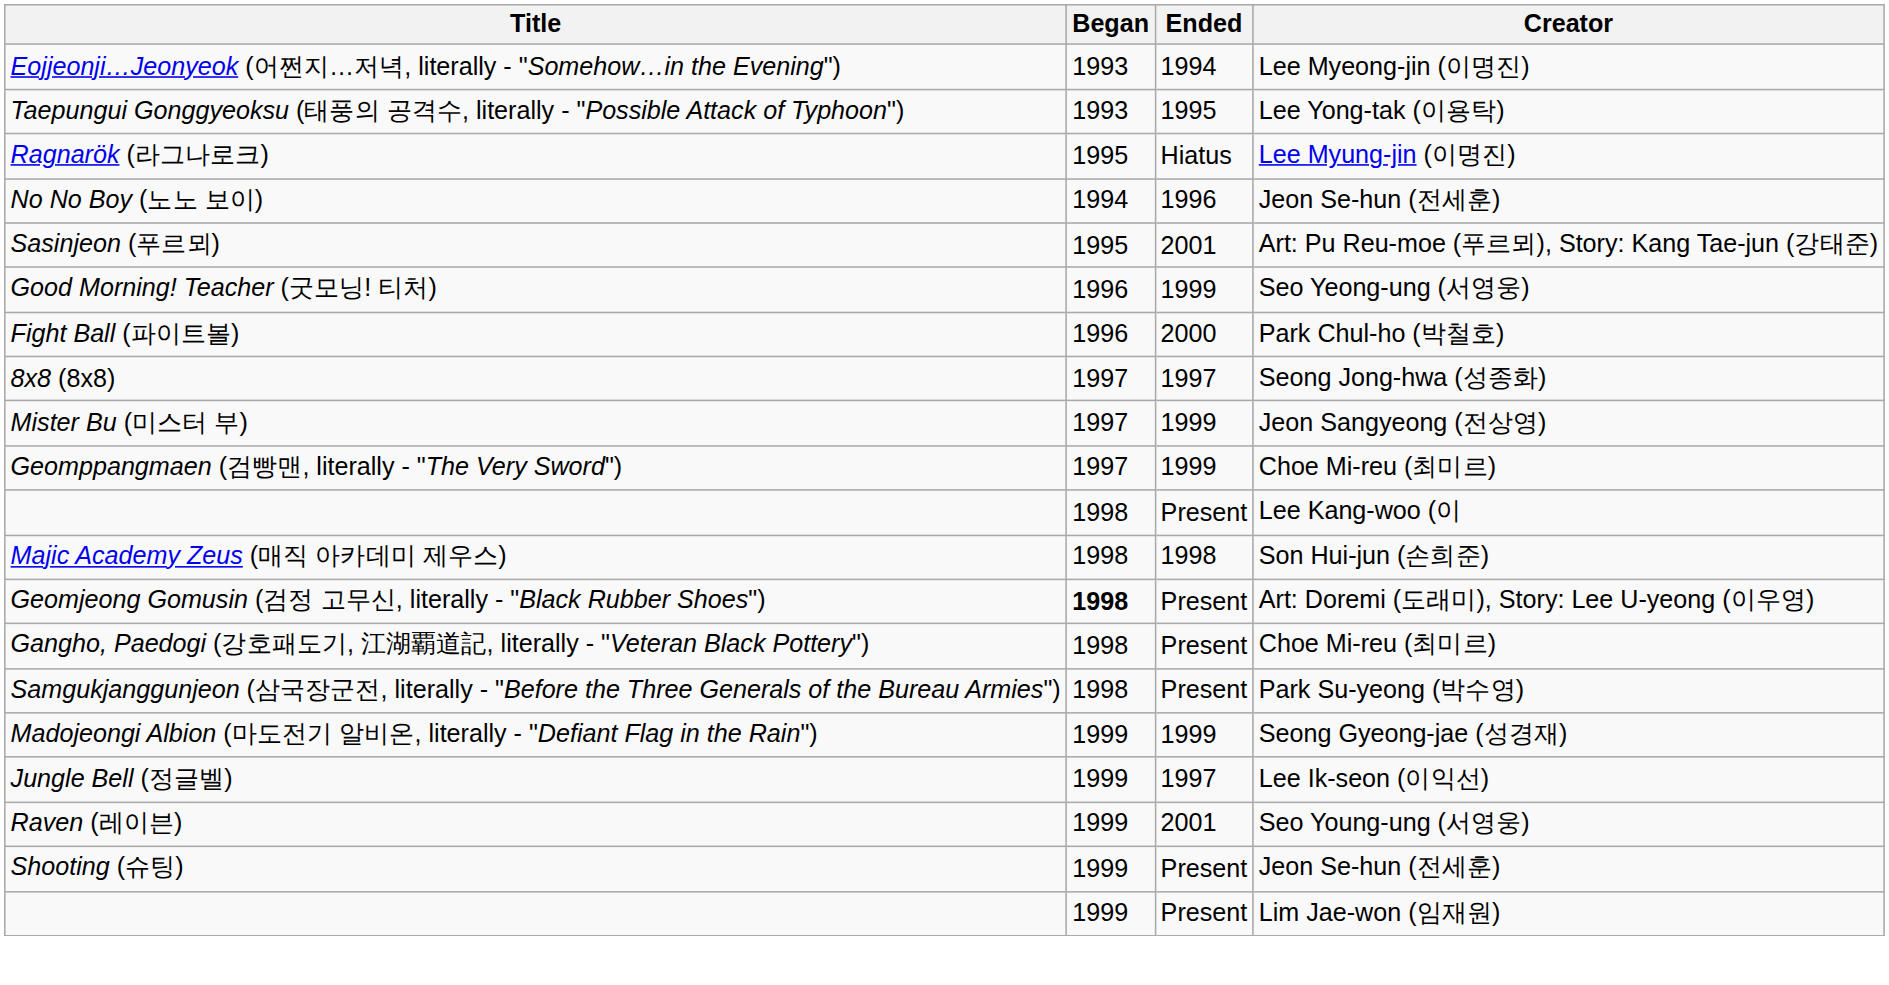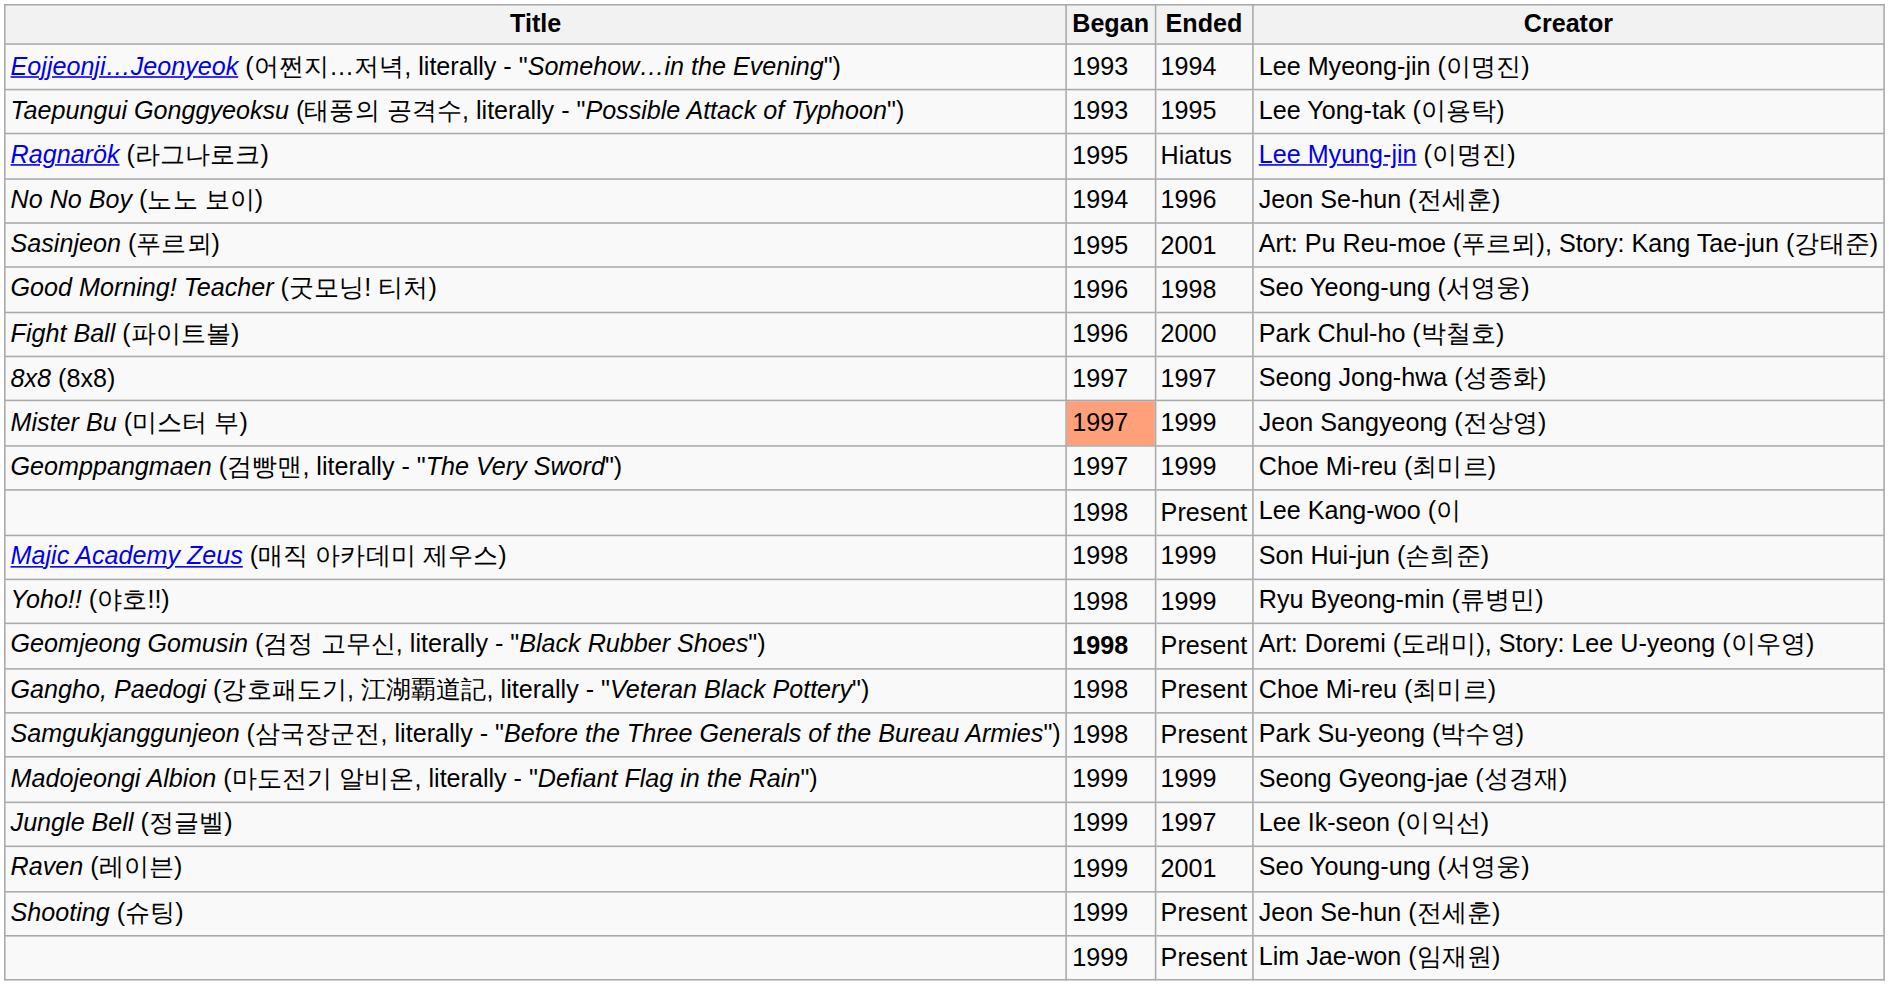Good Morning! Teacher (굿모닝! 티처) | Ended: 1999 -> 1998
Mister Bu (미스터 부) | Began: no background -> lightsalmon background
Majic Academy Zeus (매직 아카데미 제우스) | Ended: 1998 -> 1999
+ row: Yoho!! (야호!!) | 1998 | 1999 | Ryu Byeong-min (류병민)
